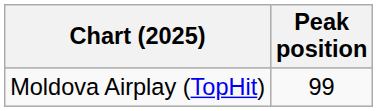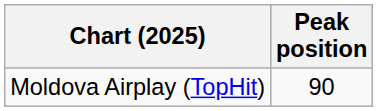Moldova Airplay (TopHit) | Peak position: 99 -> 90
